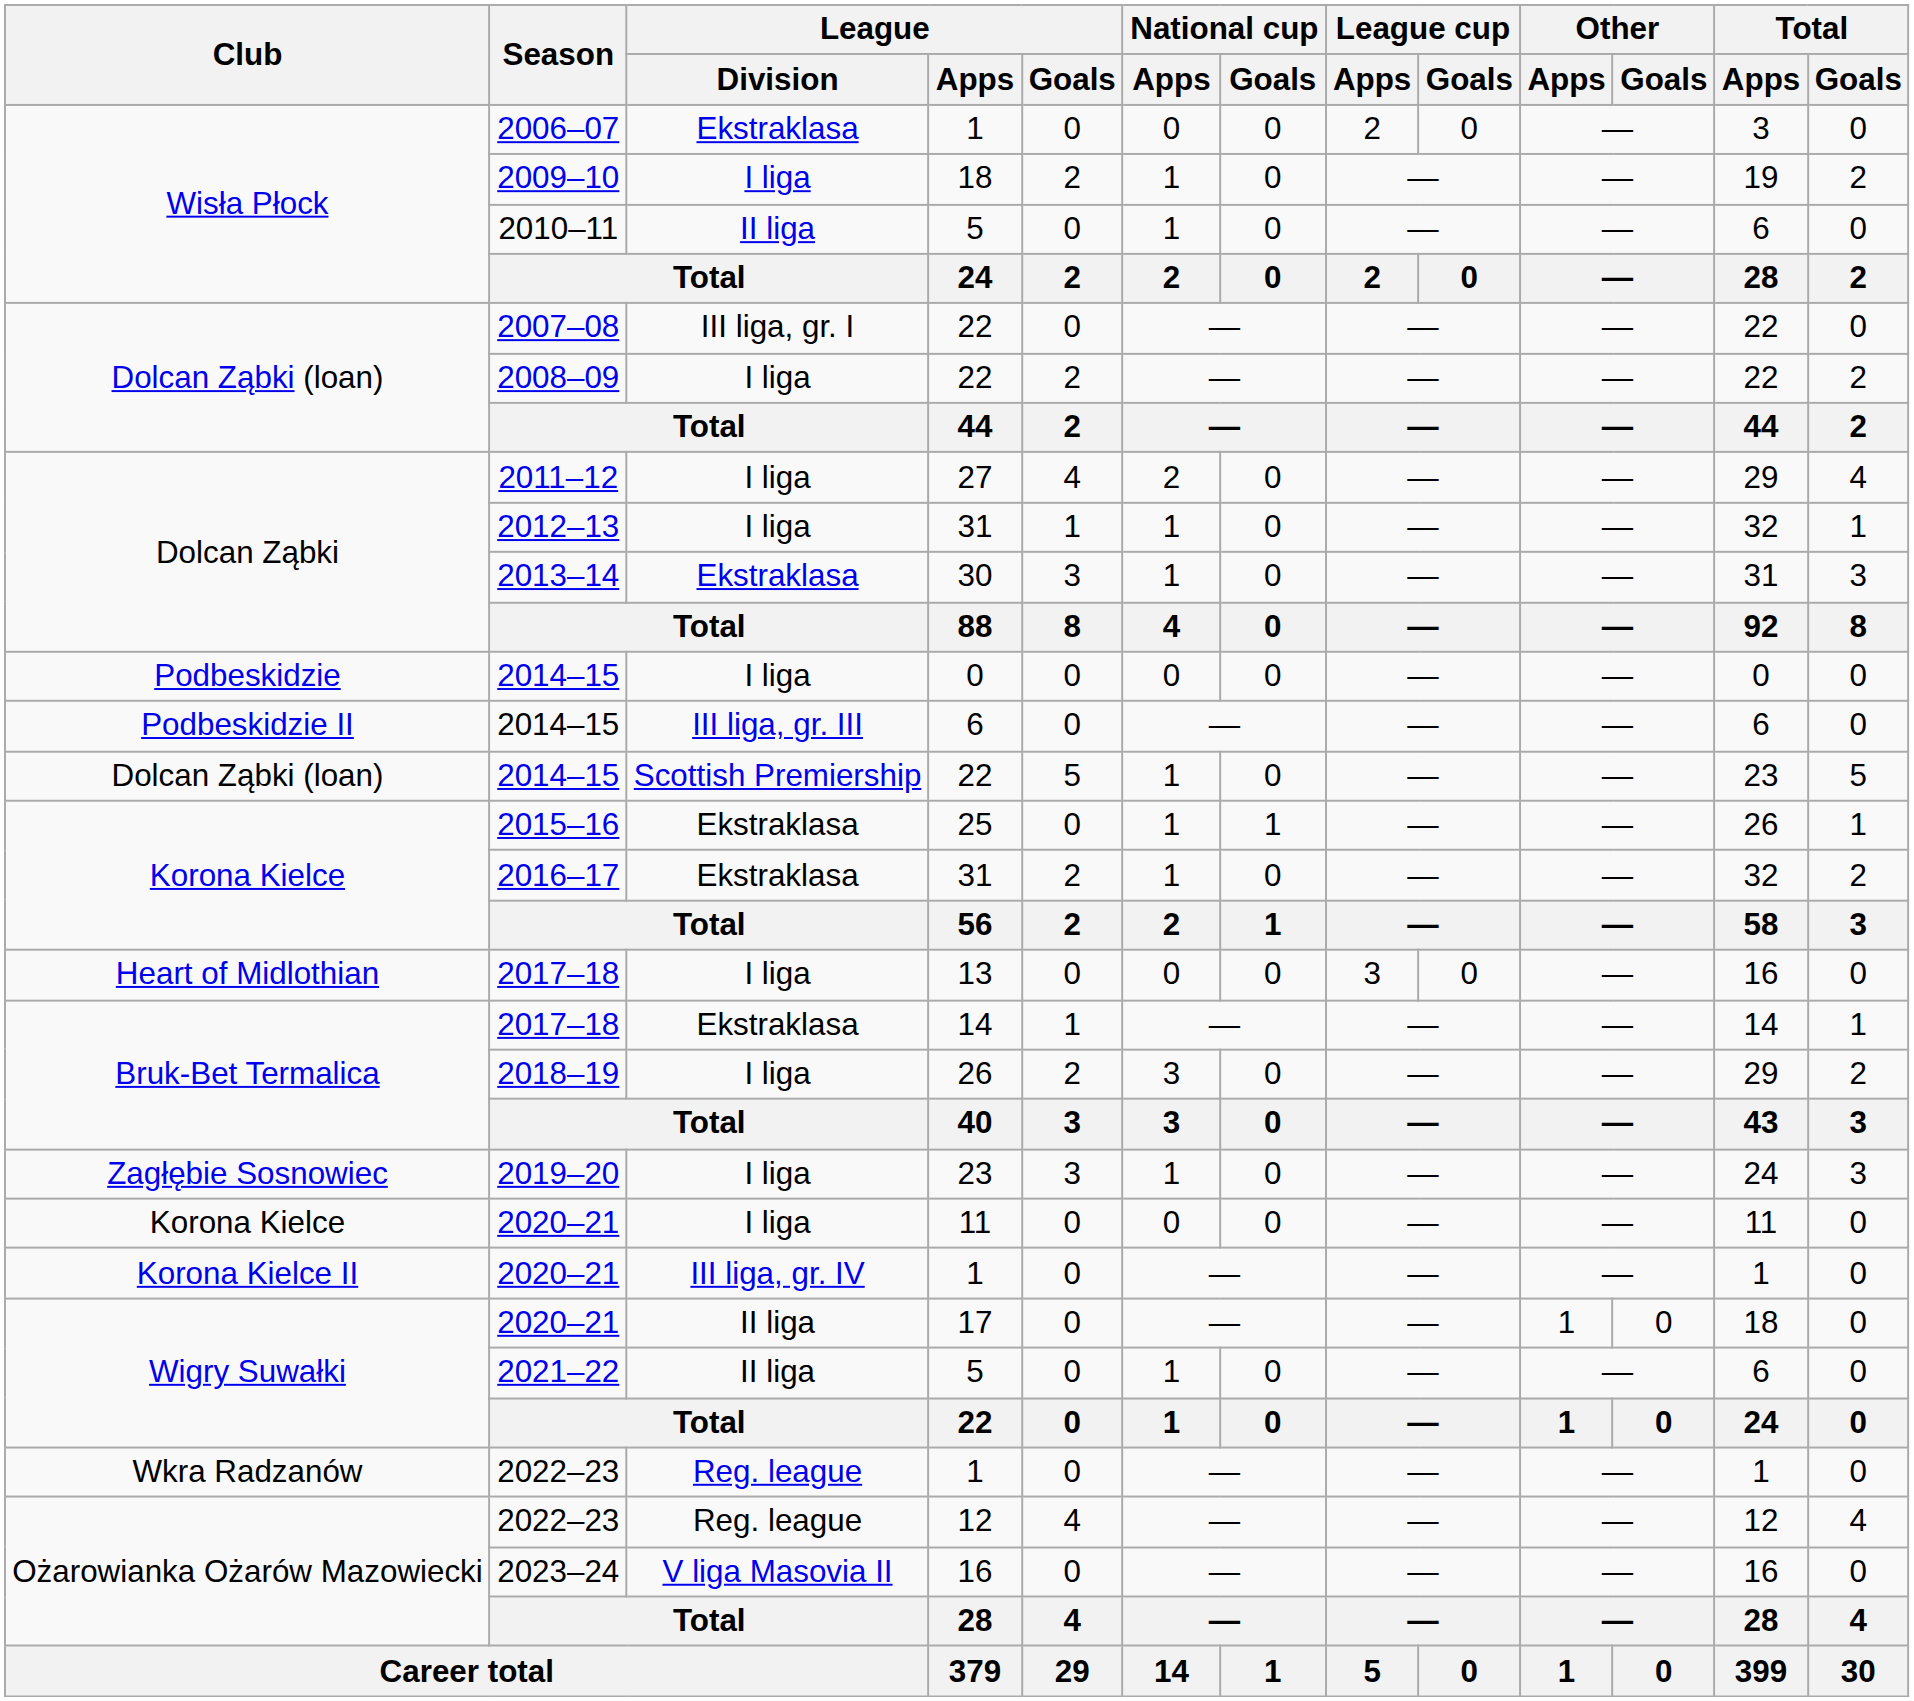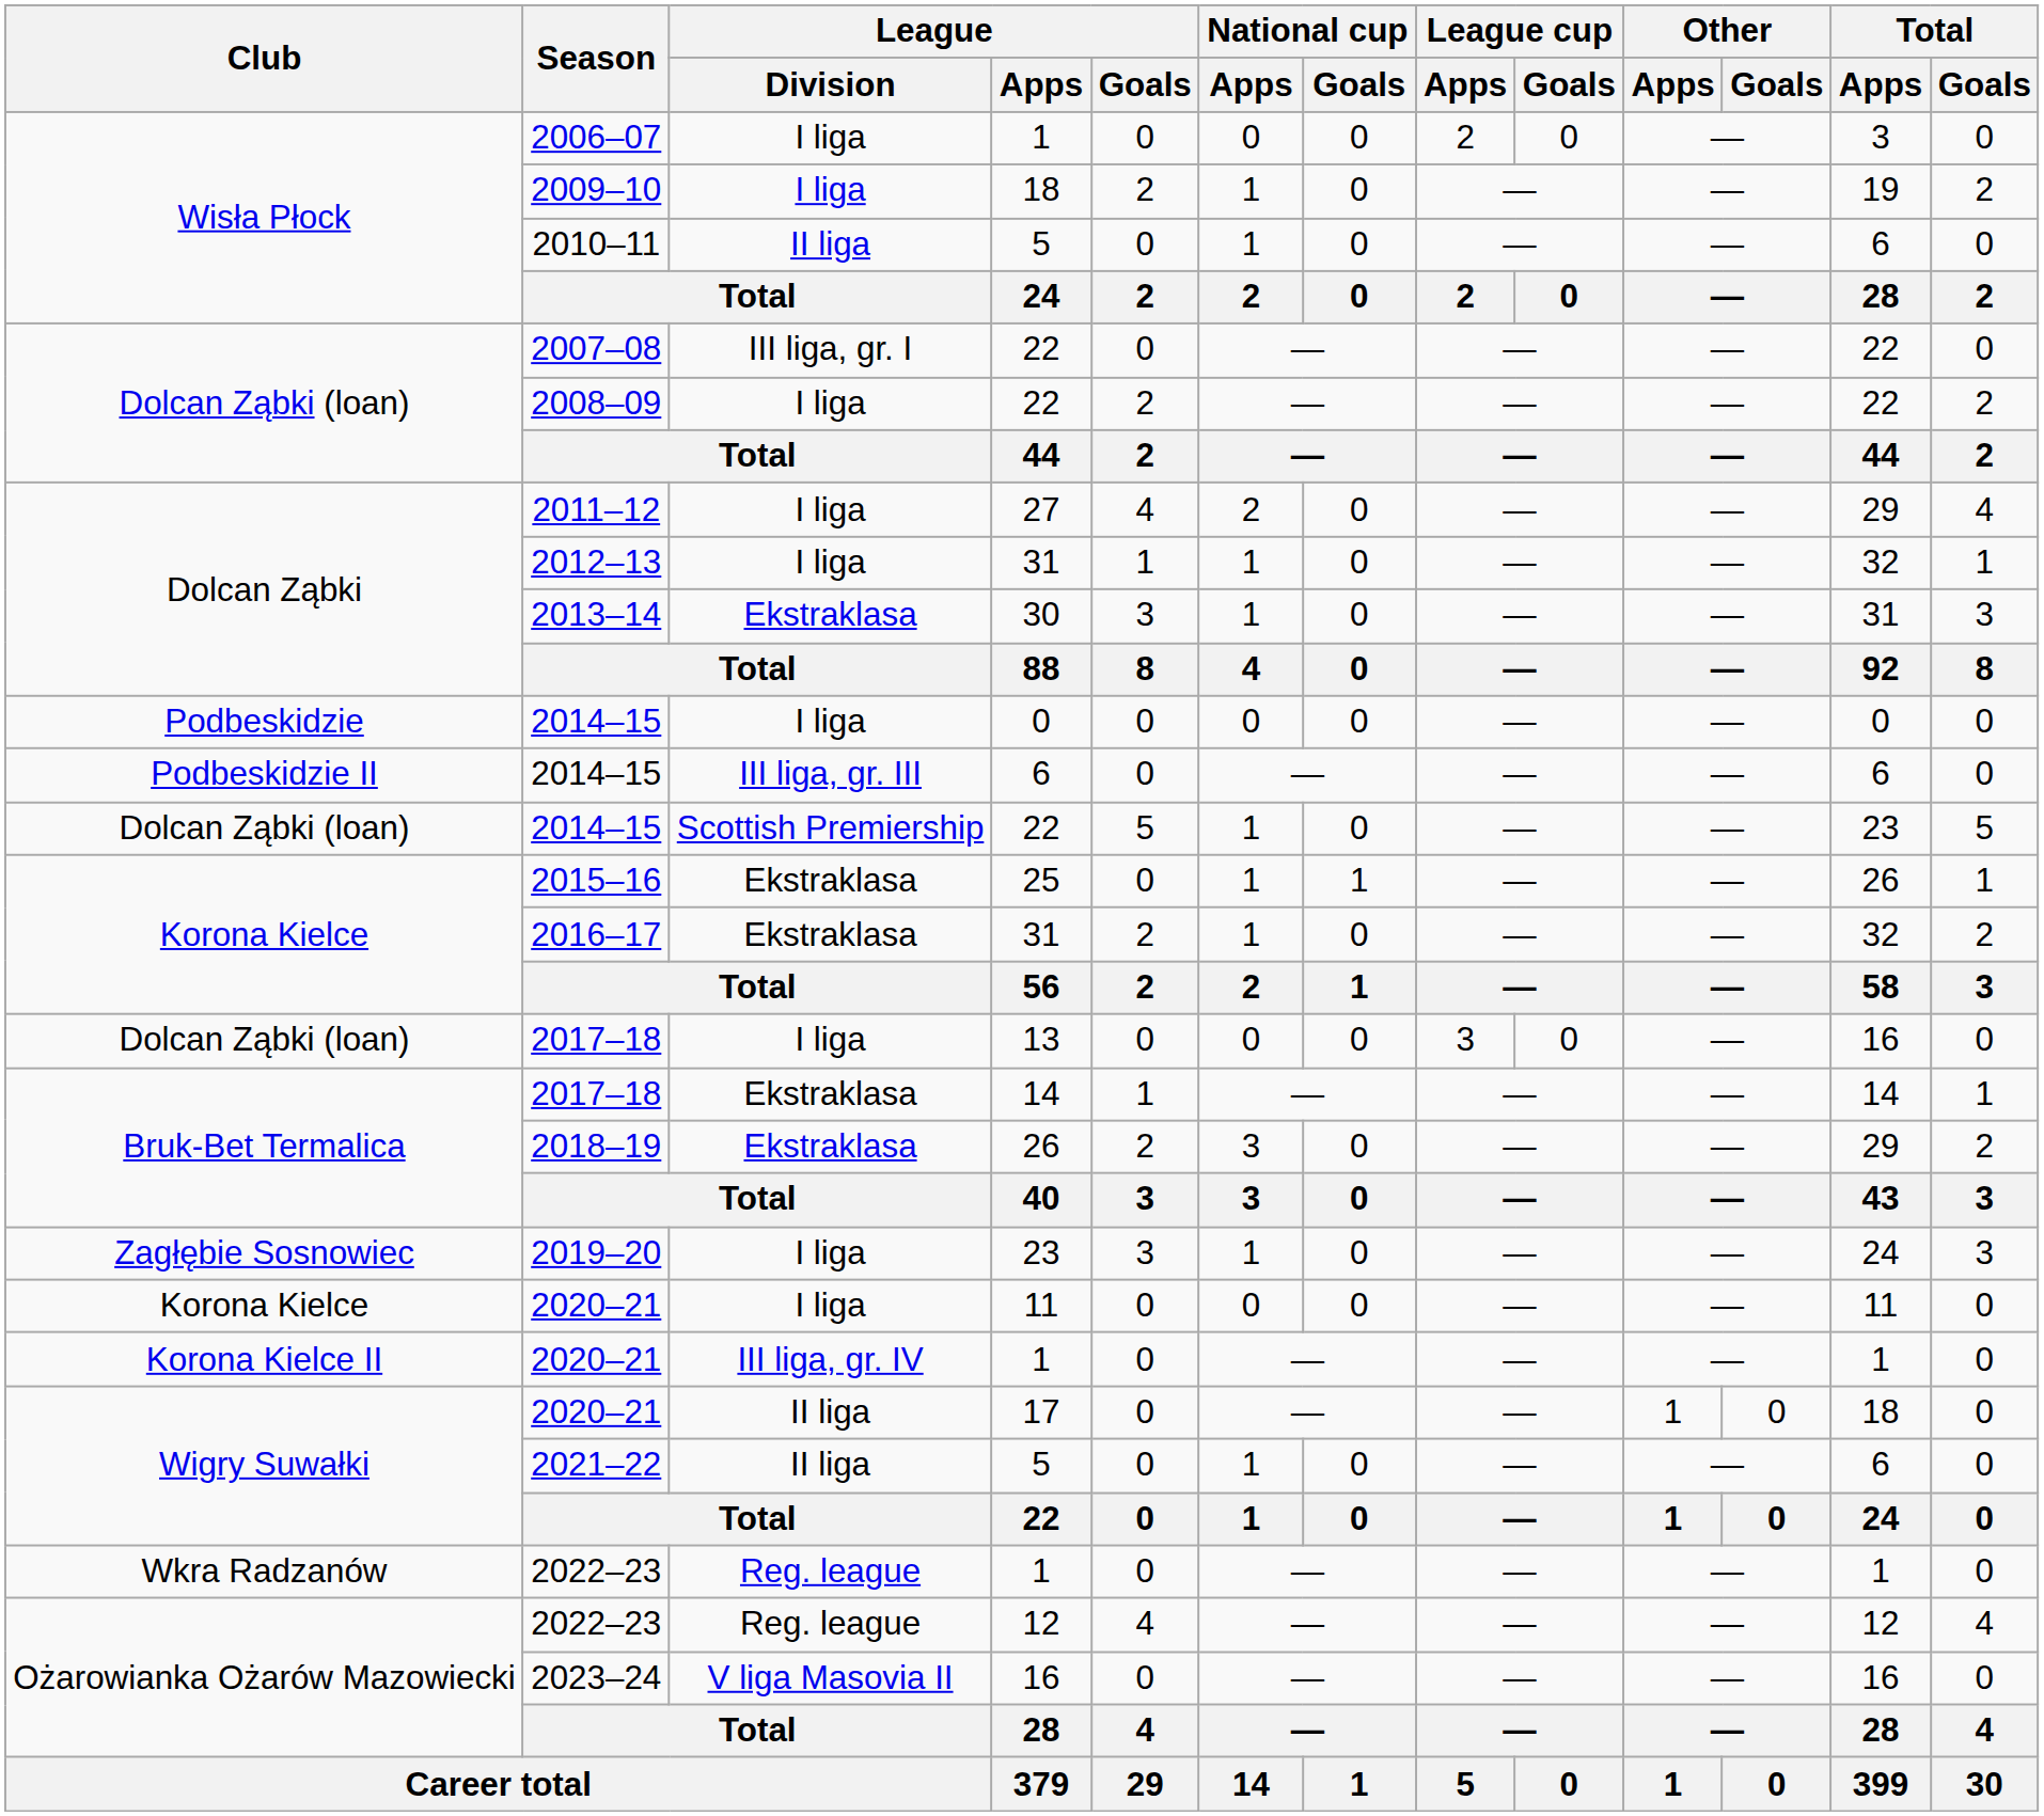2006–07 | League / Division: Ekstraklasa -> I liga
2017–18 / 13 | Club: Heart of Midlothian -> Dolcan Ząbki (loan)
2018–19 | League / Division: I liga -> Ekstraklasa
